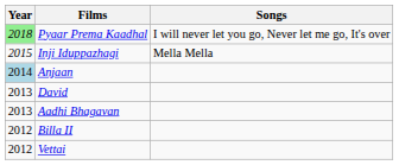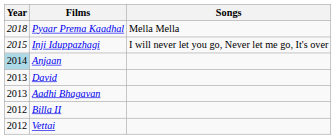Pyaar Prema Kaadhal | Year: lightgreen background -> no background
Pyaar Prema Kaadhal | Songs: I will never let you go, Never let me go, It's over -> Mella Mella
Inji Iduppazhagi | Songs: Mella Mella -> I will never let you go, Never let me go, It's over
